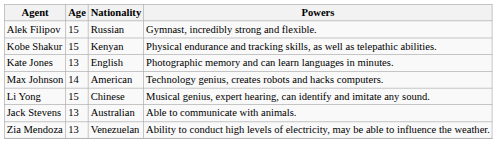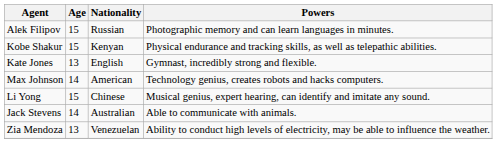Alek Filipov | Powers: Gymnast, incredibly strong and flexible. -> Photographic memory and can learn languages in minutes.
Kate Jones | Powers: Photographic memory and can learn languages in minutes. -> Gymnast, incredibly strong and flexible.
Jack Stevens | Age: 13 -> 14
